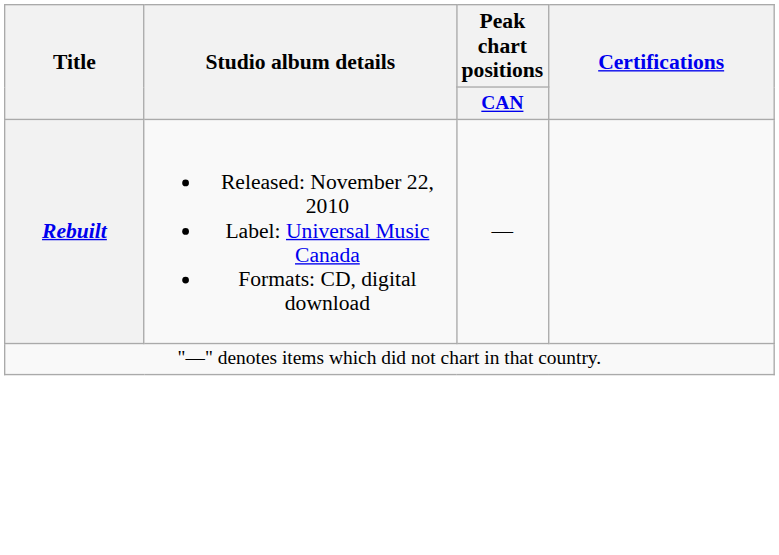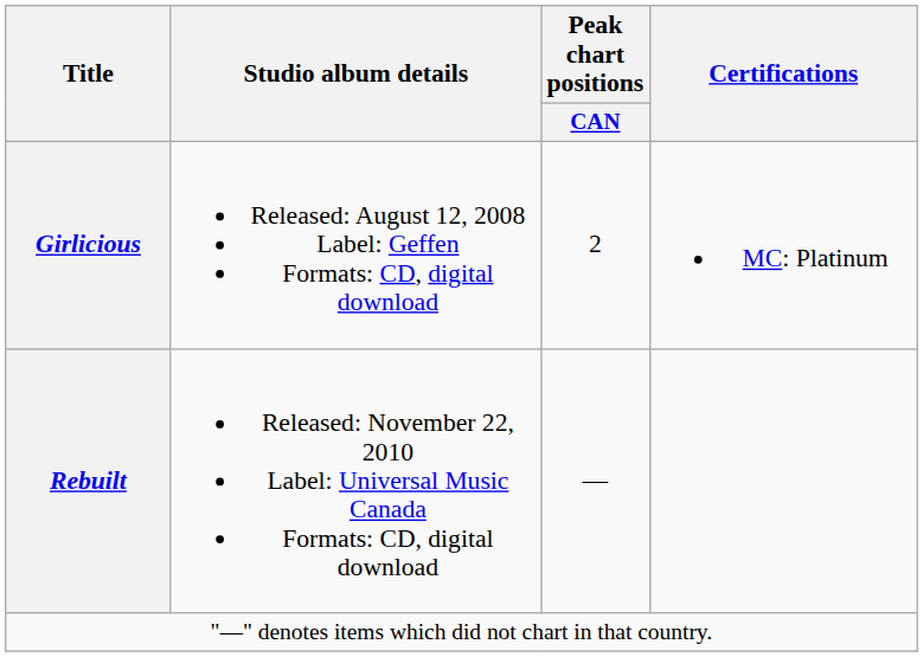+ row: Girlicious | Released: August 12, 2008 Label: Geffen Formats: CD, digital download | 2 | MC: Platinum
